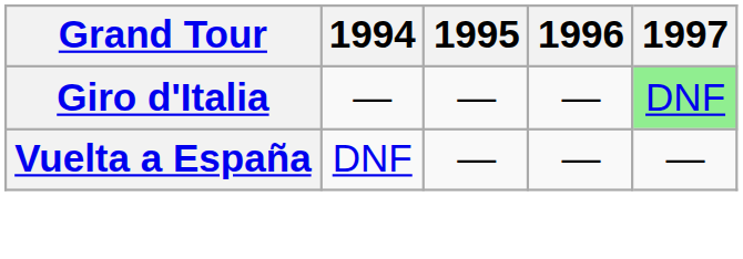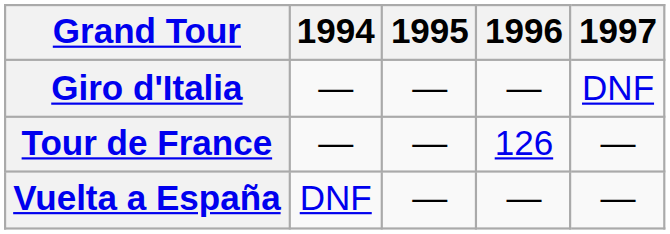Giro d'Italia | 1997: lightgreen background -> no background
+ row: Tour de France | — | — | 126 | —
